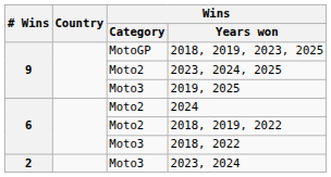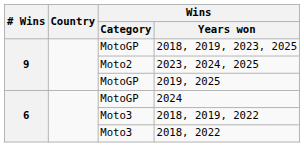2019, 2025 | Wins / Category: Moto3 -> MotoGP
2024 | Wins / Category: Moto2 -> MotoGP
2018, 2019, 2022 | Wins / Category: Moto2 -> Moto3
- row: 2 | Moto3 | 2023, 2024
